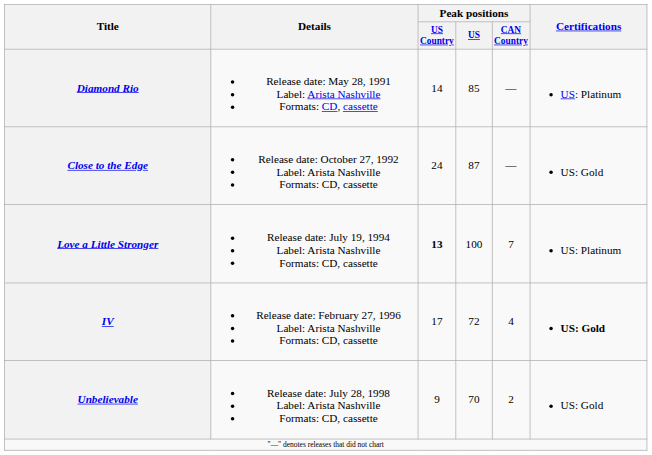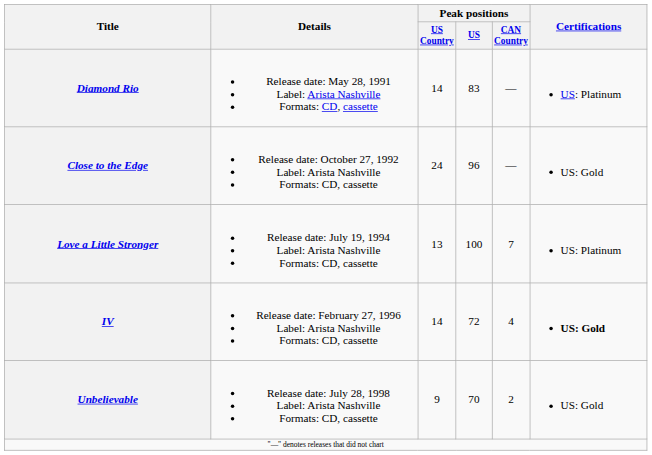Diamond Rio | Peak positions / US: 85 -> 83
Close to the Edge | Peak positions / US: 87 -> 96
Love a Little Stronger | Peak positions / US Country: bold -> normal
IV | Peak positions / US Country: 17 -> 14
